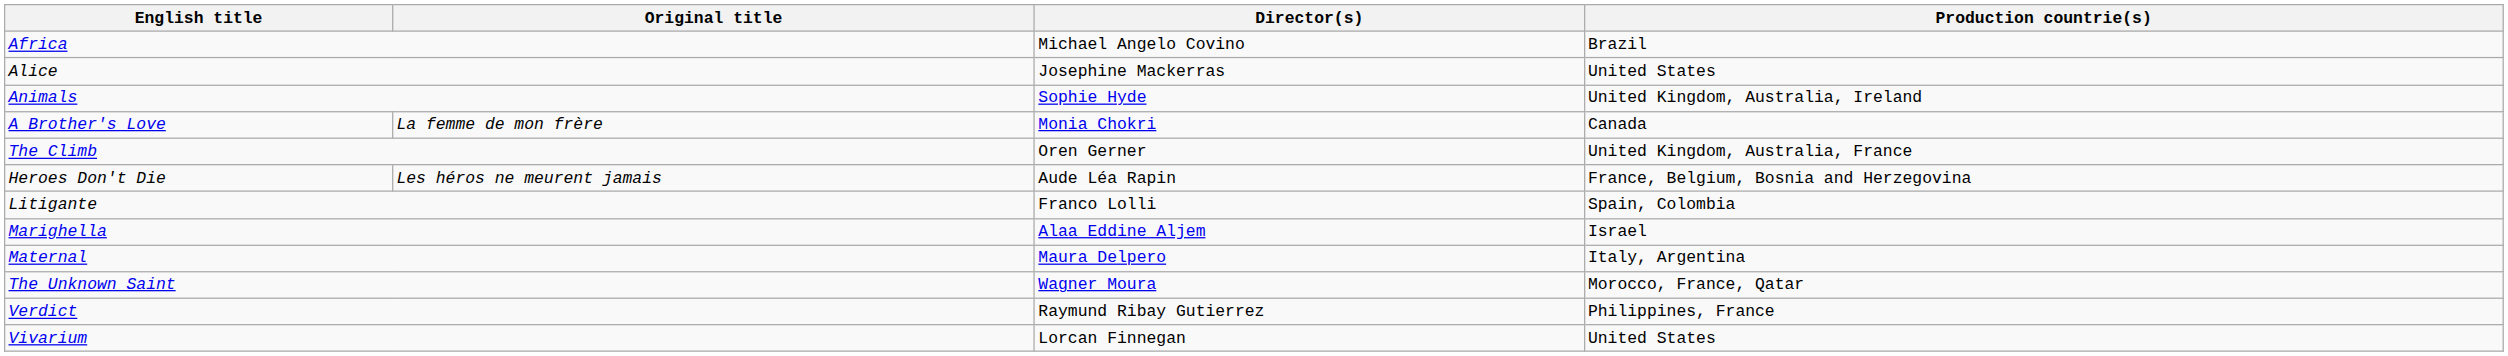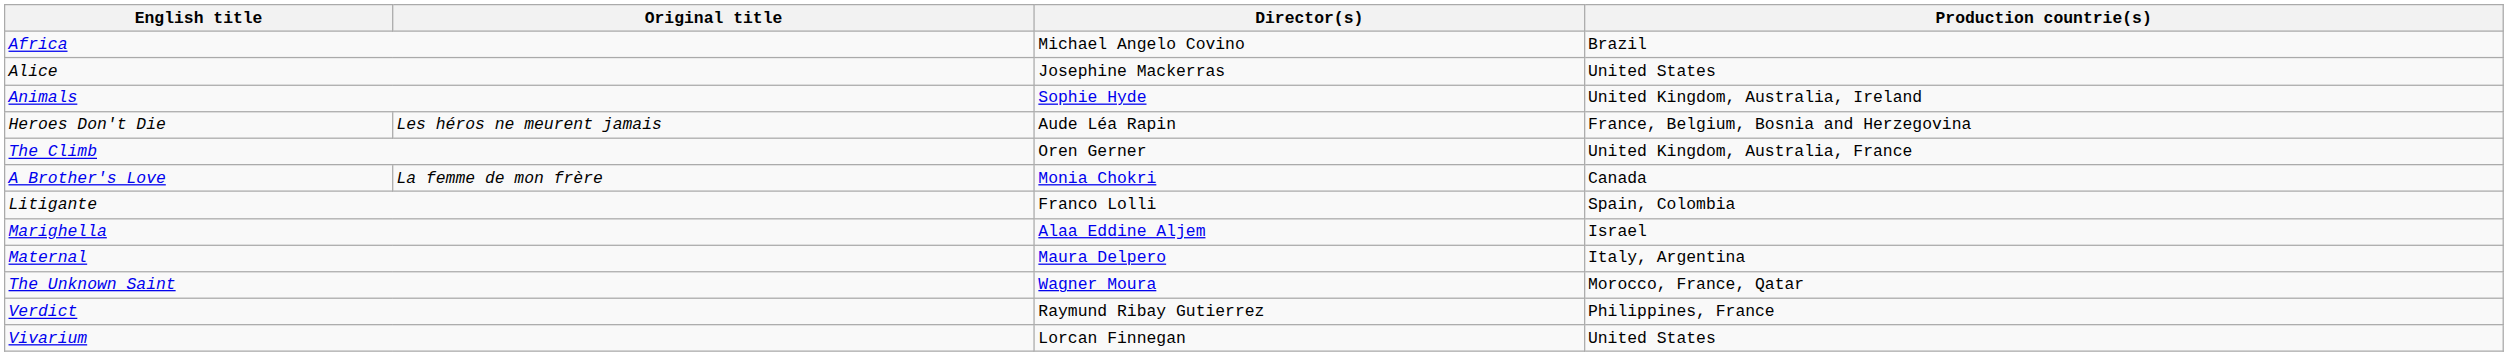rows swapped: A Brother's Love <-> Heroes Don't Die
